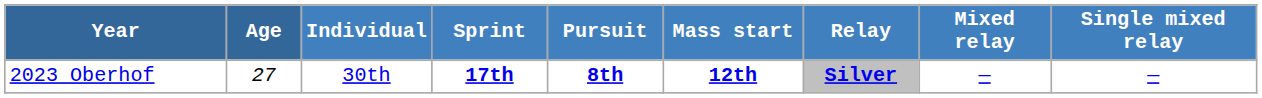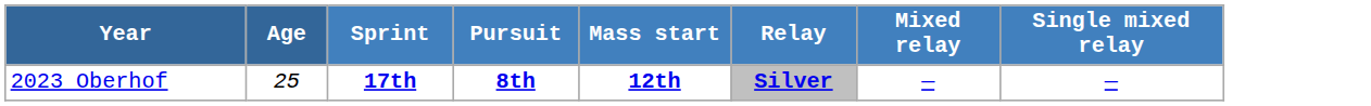- column: Individual | 30th
2023 Oberhof | Age: 27 -> 25
